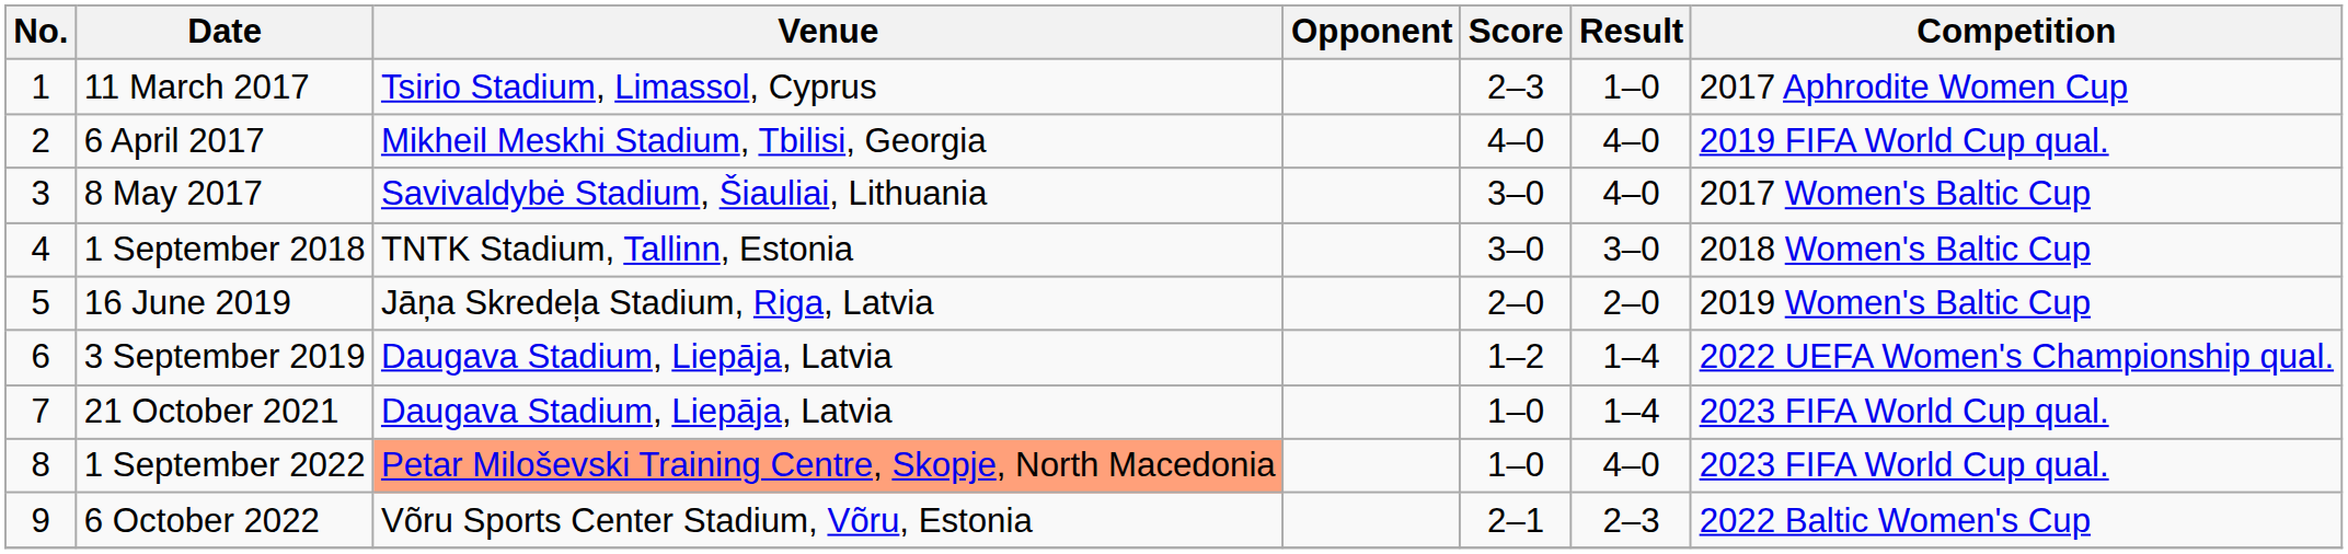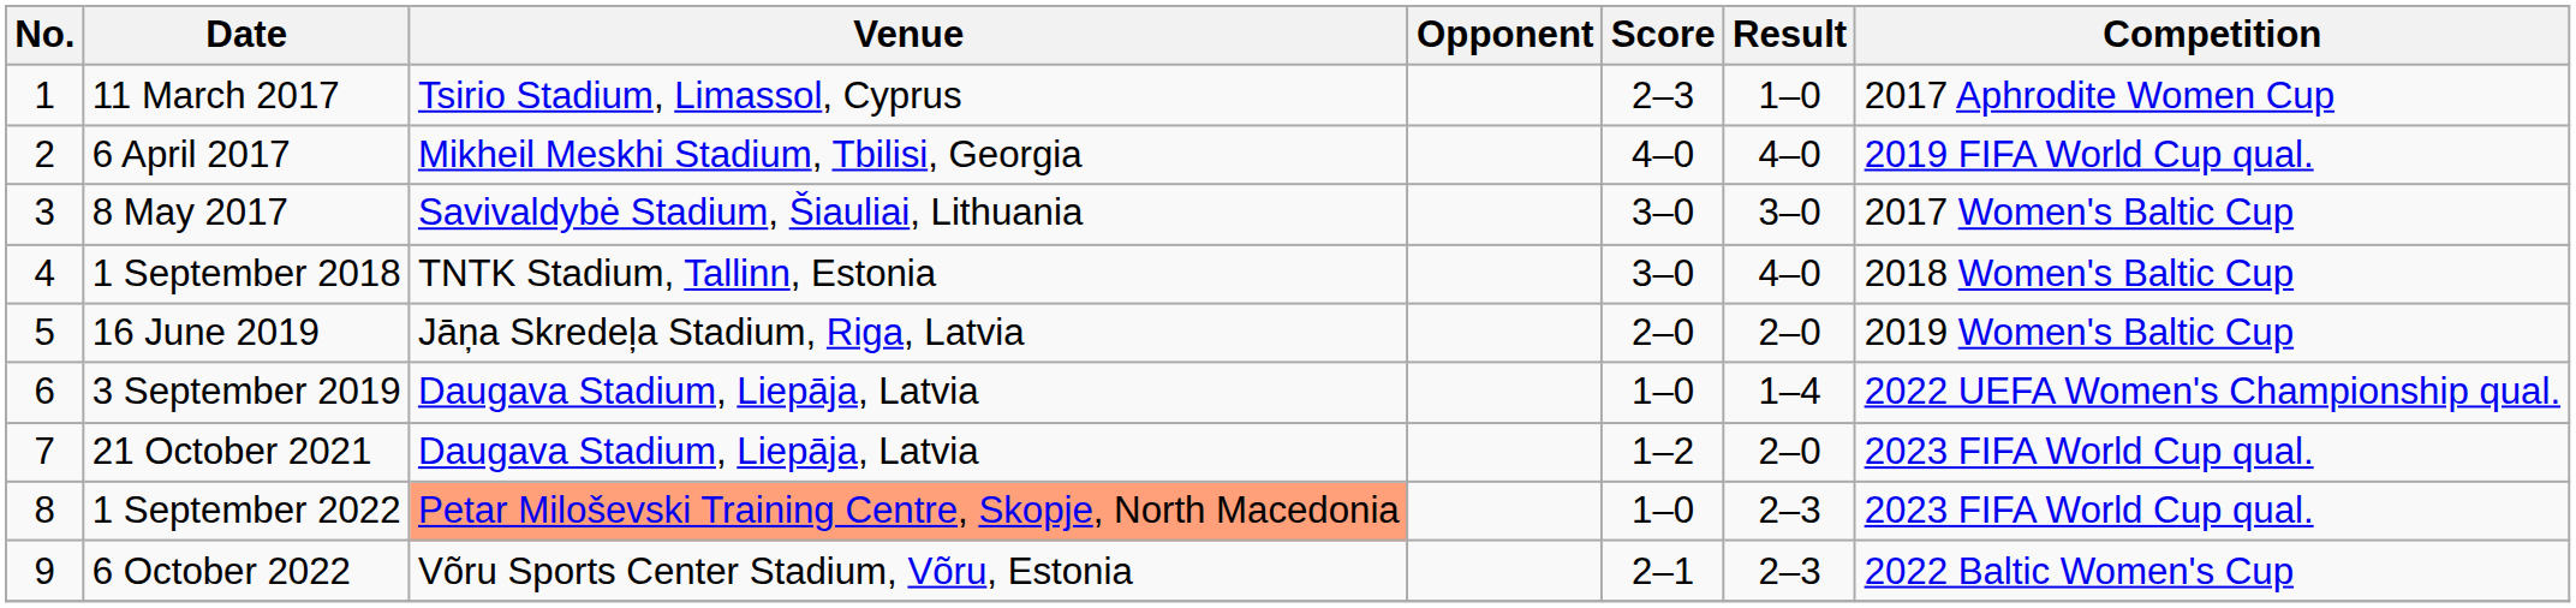8 May 2017 | Result: 4–0 -> 3–0
1 September 2018 | Result: 3–0 -> 4–0
3 September 2019 | Score: 1–2 -> 1–0
21 October 2021 | Score: 1–0 -> 1–2
21 October 2021 | Result: 1–4 -> 2–0
1 September 2022 | Result: 4–0 -> 2–3
